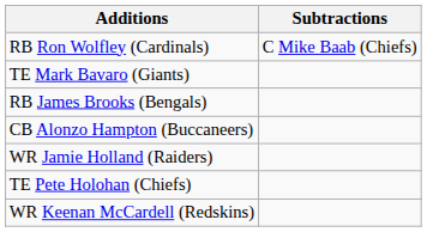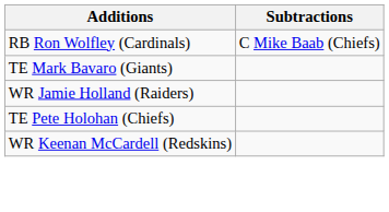- row: RB James Brooks (Bengals)
- row: CB Alonzo Hampton (Buccaneers)
